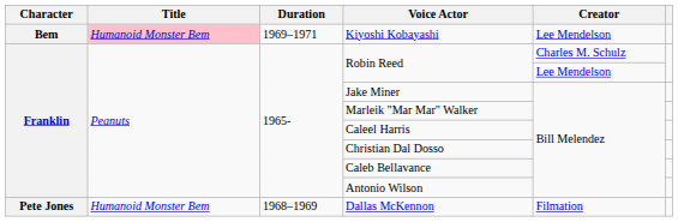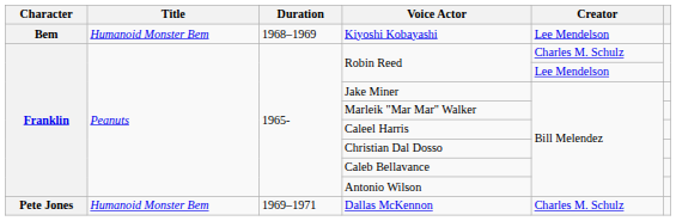Kiyoshi Kobayashi | Title: pink background -> no background
Kiyoshi Kobayashi | Duration: 1969–1971 -> 1968–1969
Dallas McKennon | Duration: 1968–1969 -> 1969–1971
Dallas McKennon | Creator: Filmation -> Charles M. Schulz
